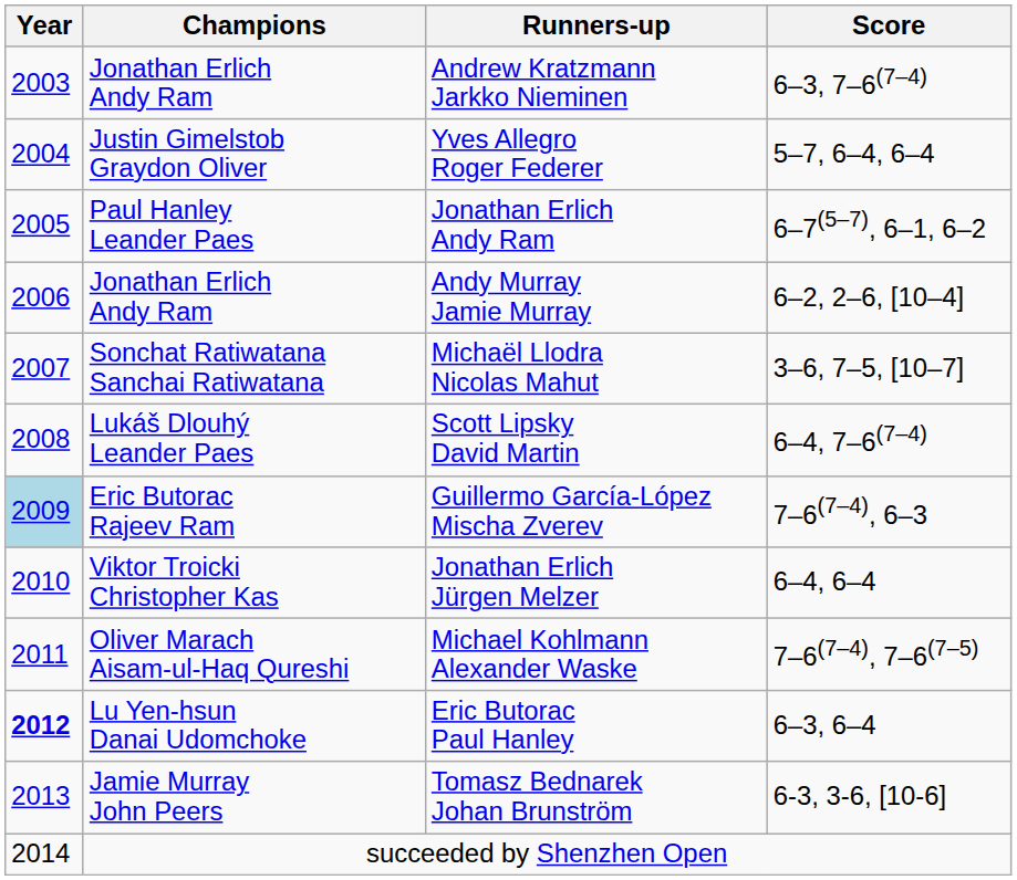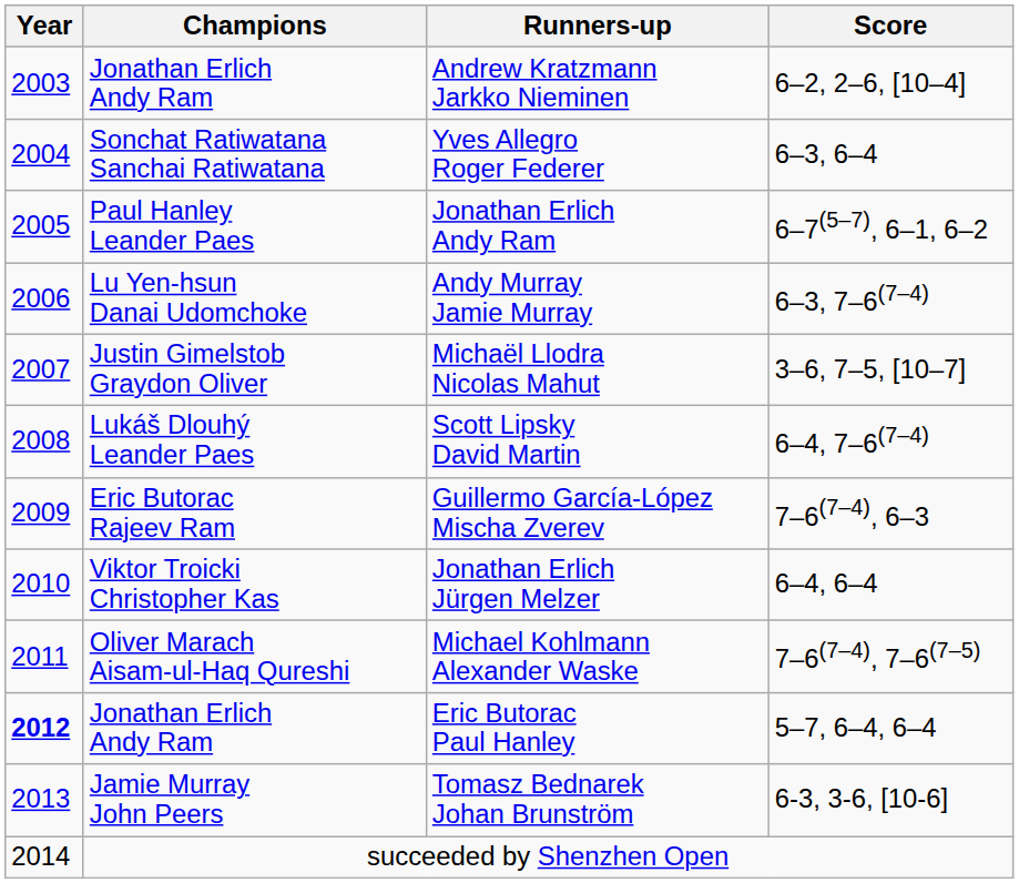Andrew Kratzmann Jarkko Nieminen | Score: 6–3, 7–6(7–4) -> 6–2, 2–6, [10–4]
Yves Allegro Roger Federer | Champions: Justin Gimelstob Graydon Oliver -> Sonchat Ratiwatana Sanchai Ratiwatana
Yves Allegro Roger Federer | Score: 5–7, 6–4, 6–4 -> 6–3, 6–4
Andy Murray Jamie Murray | Champions: Jonathan Erlich Andy Ram -> Lu Yen-hsun Danai Udomchoke
Andy Murray Jamie Murray | Score: 6–2, 2–6, [10–4] -> 6–3, 7–6(7–4)
Michaël Llodra Nicolas Mahut | Champions: Sonchat Ratiwatana Sanchai Ratiwatana -> Justin Gimelstob Graydon Oliver
Guillermo García-López Mischa Zverev | Year: lightblue background -> no background
Eric Butorac Paul Hanley | Champions: Lu Yen-hsun Danai Udomchoke -> Jonathan Erlich Andy Ram
Eric Butorac Paul Hanley | Score: 6–3, 6–4 -> 5–7, 6–4, 6–4
